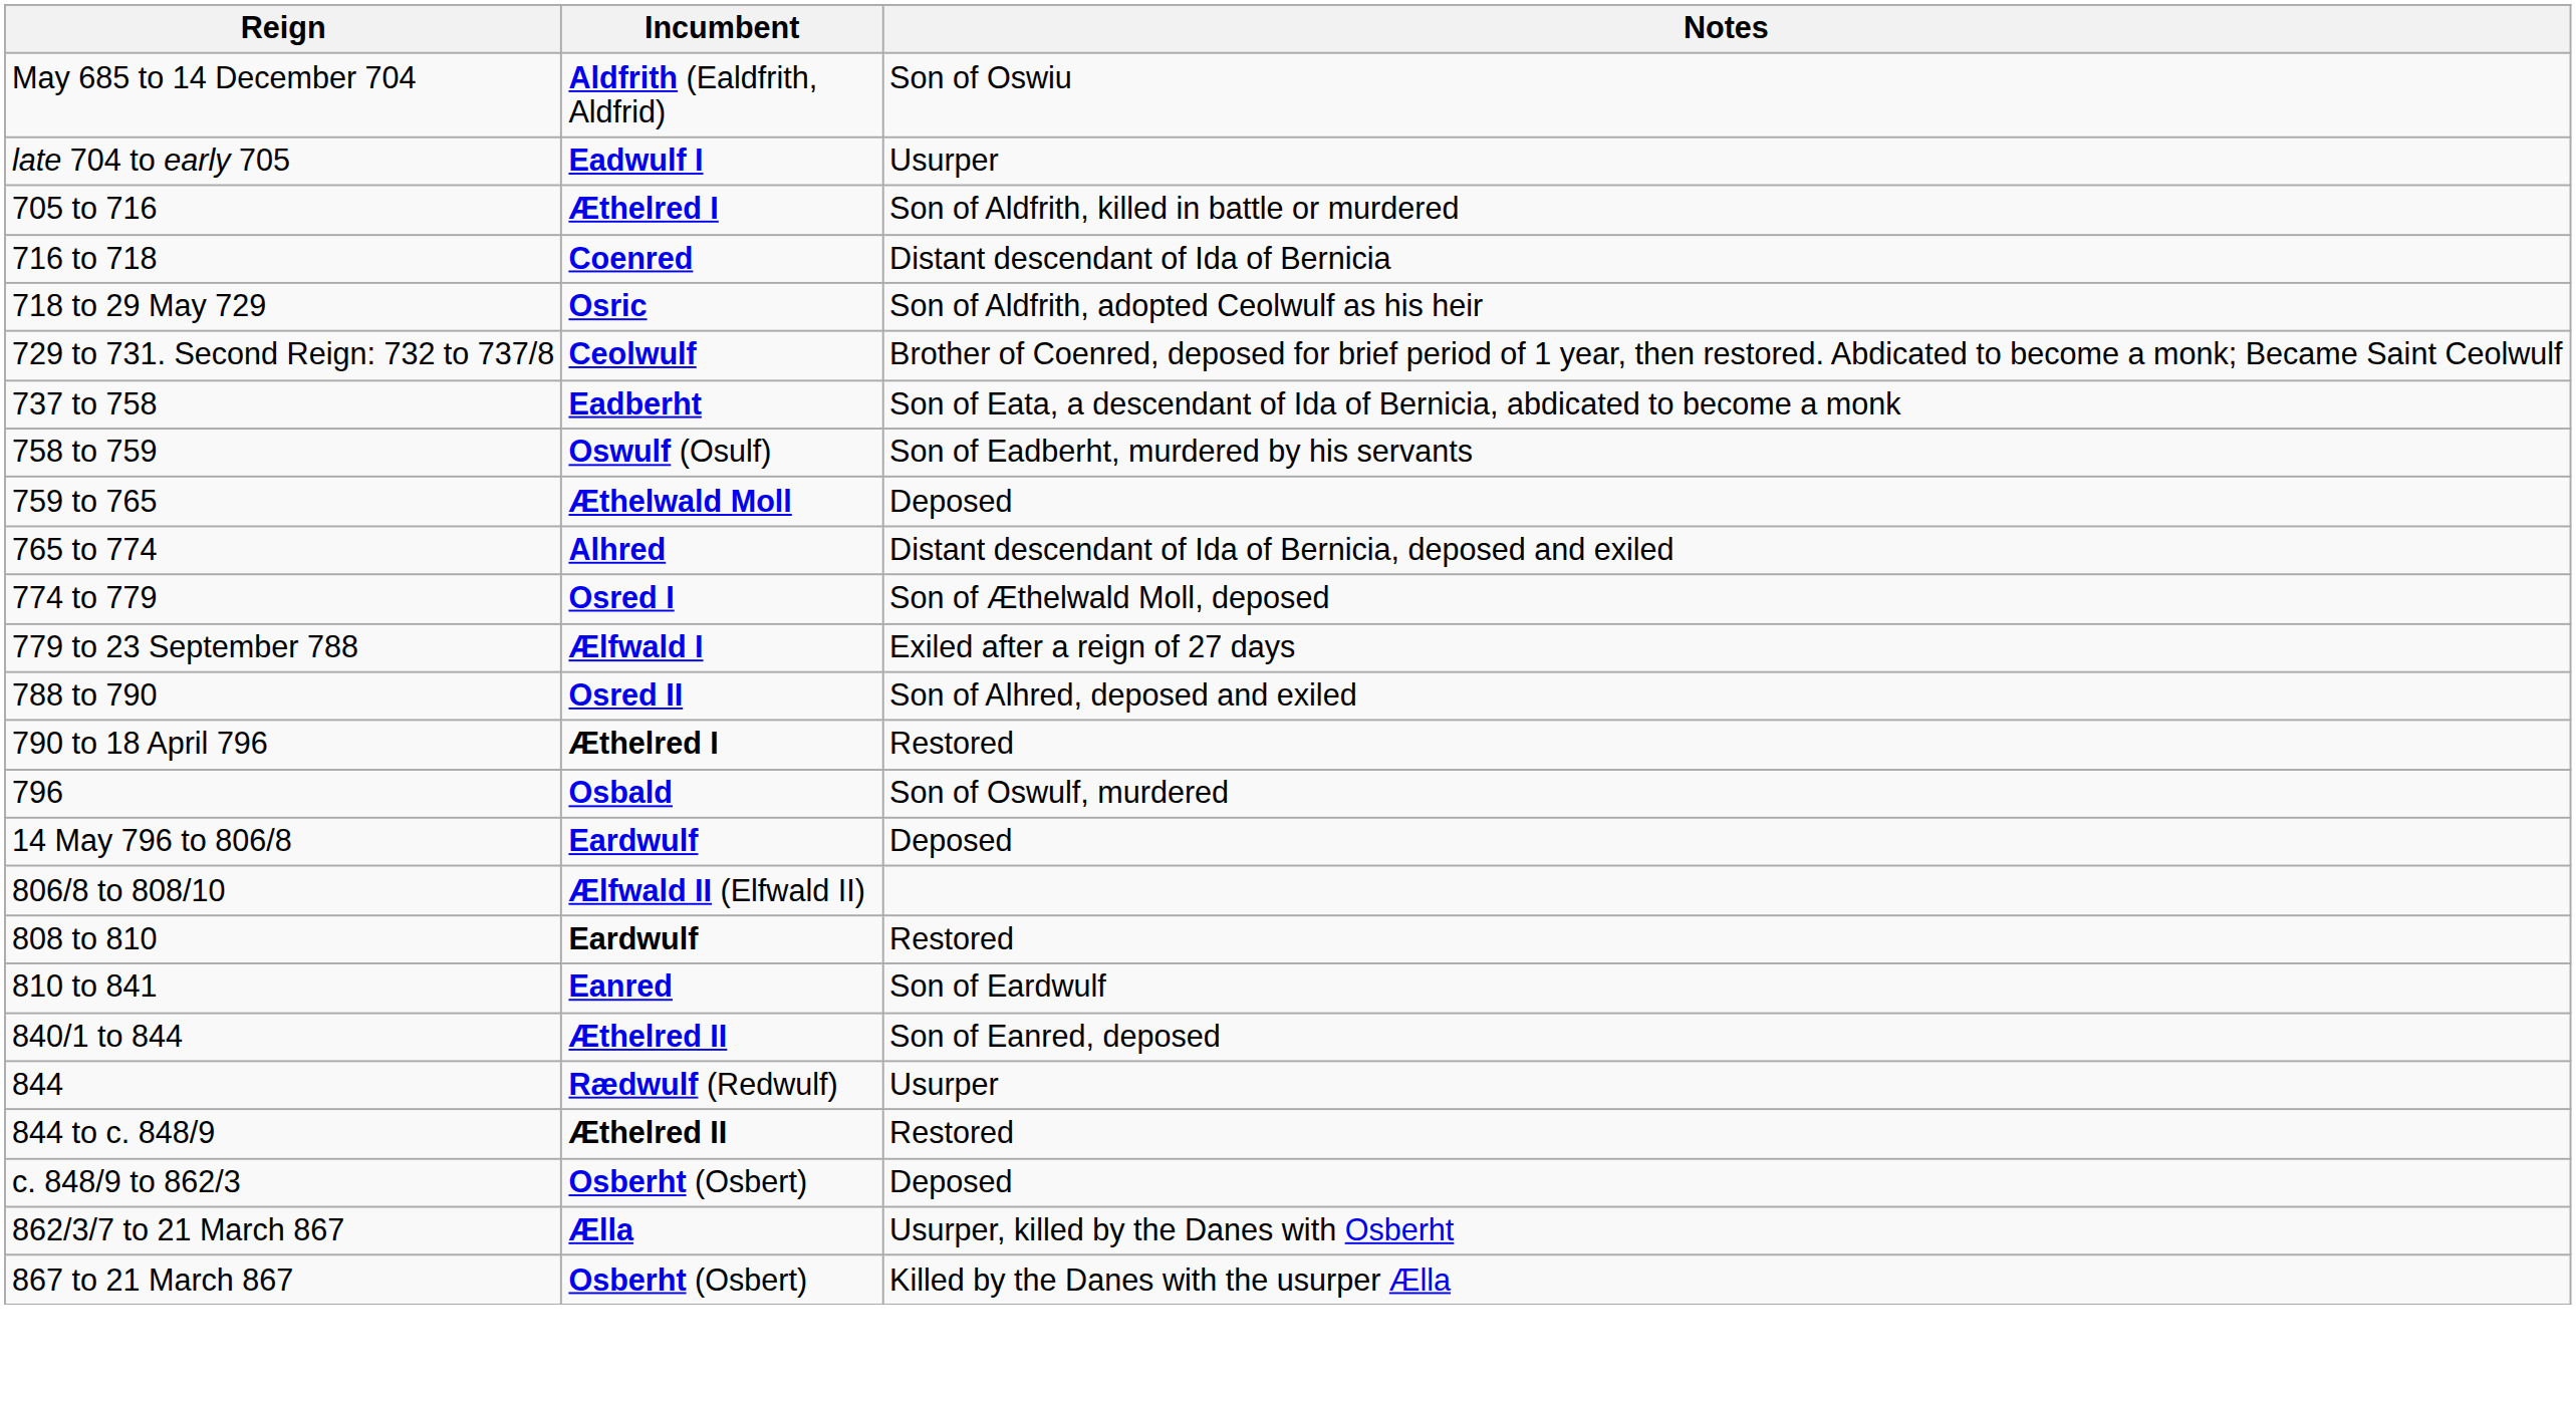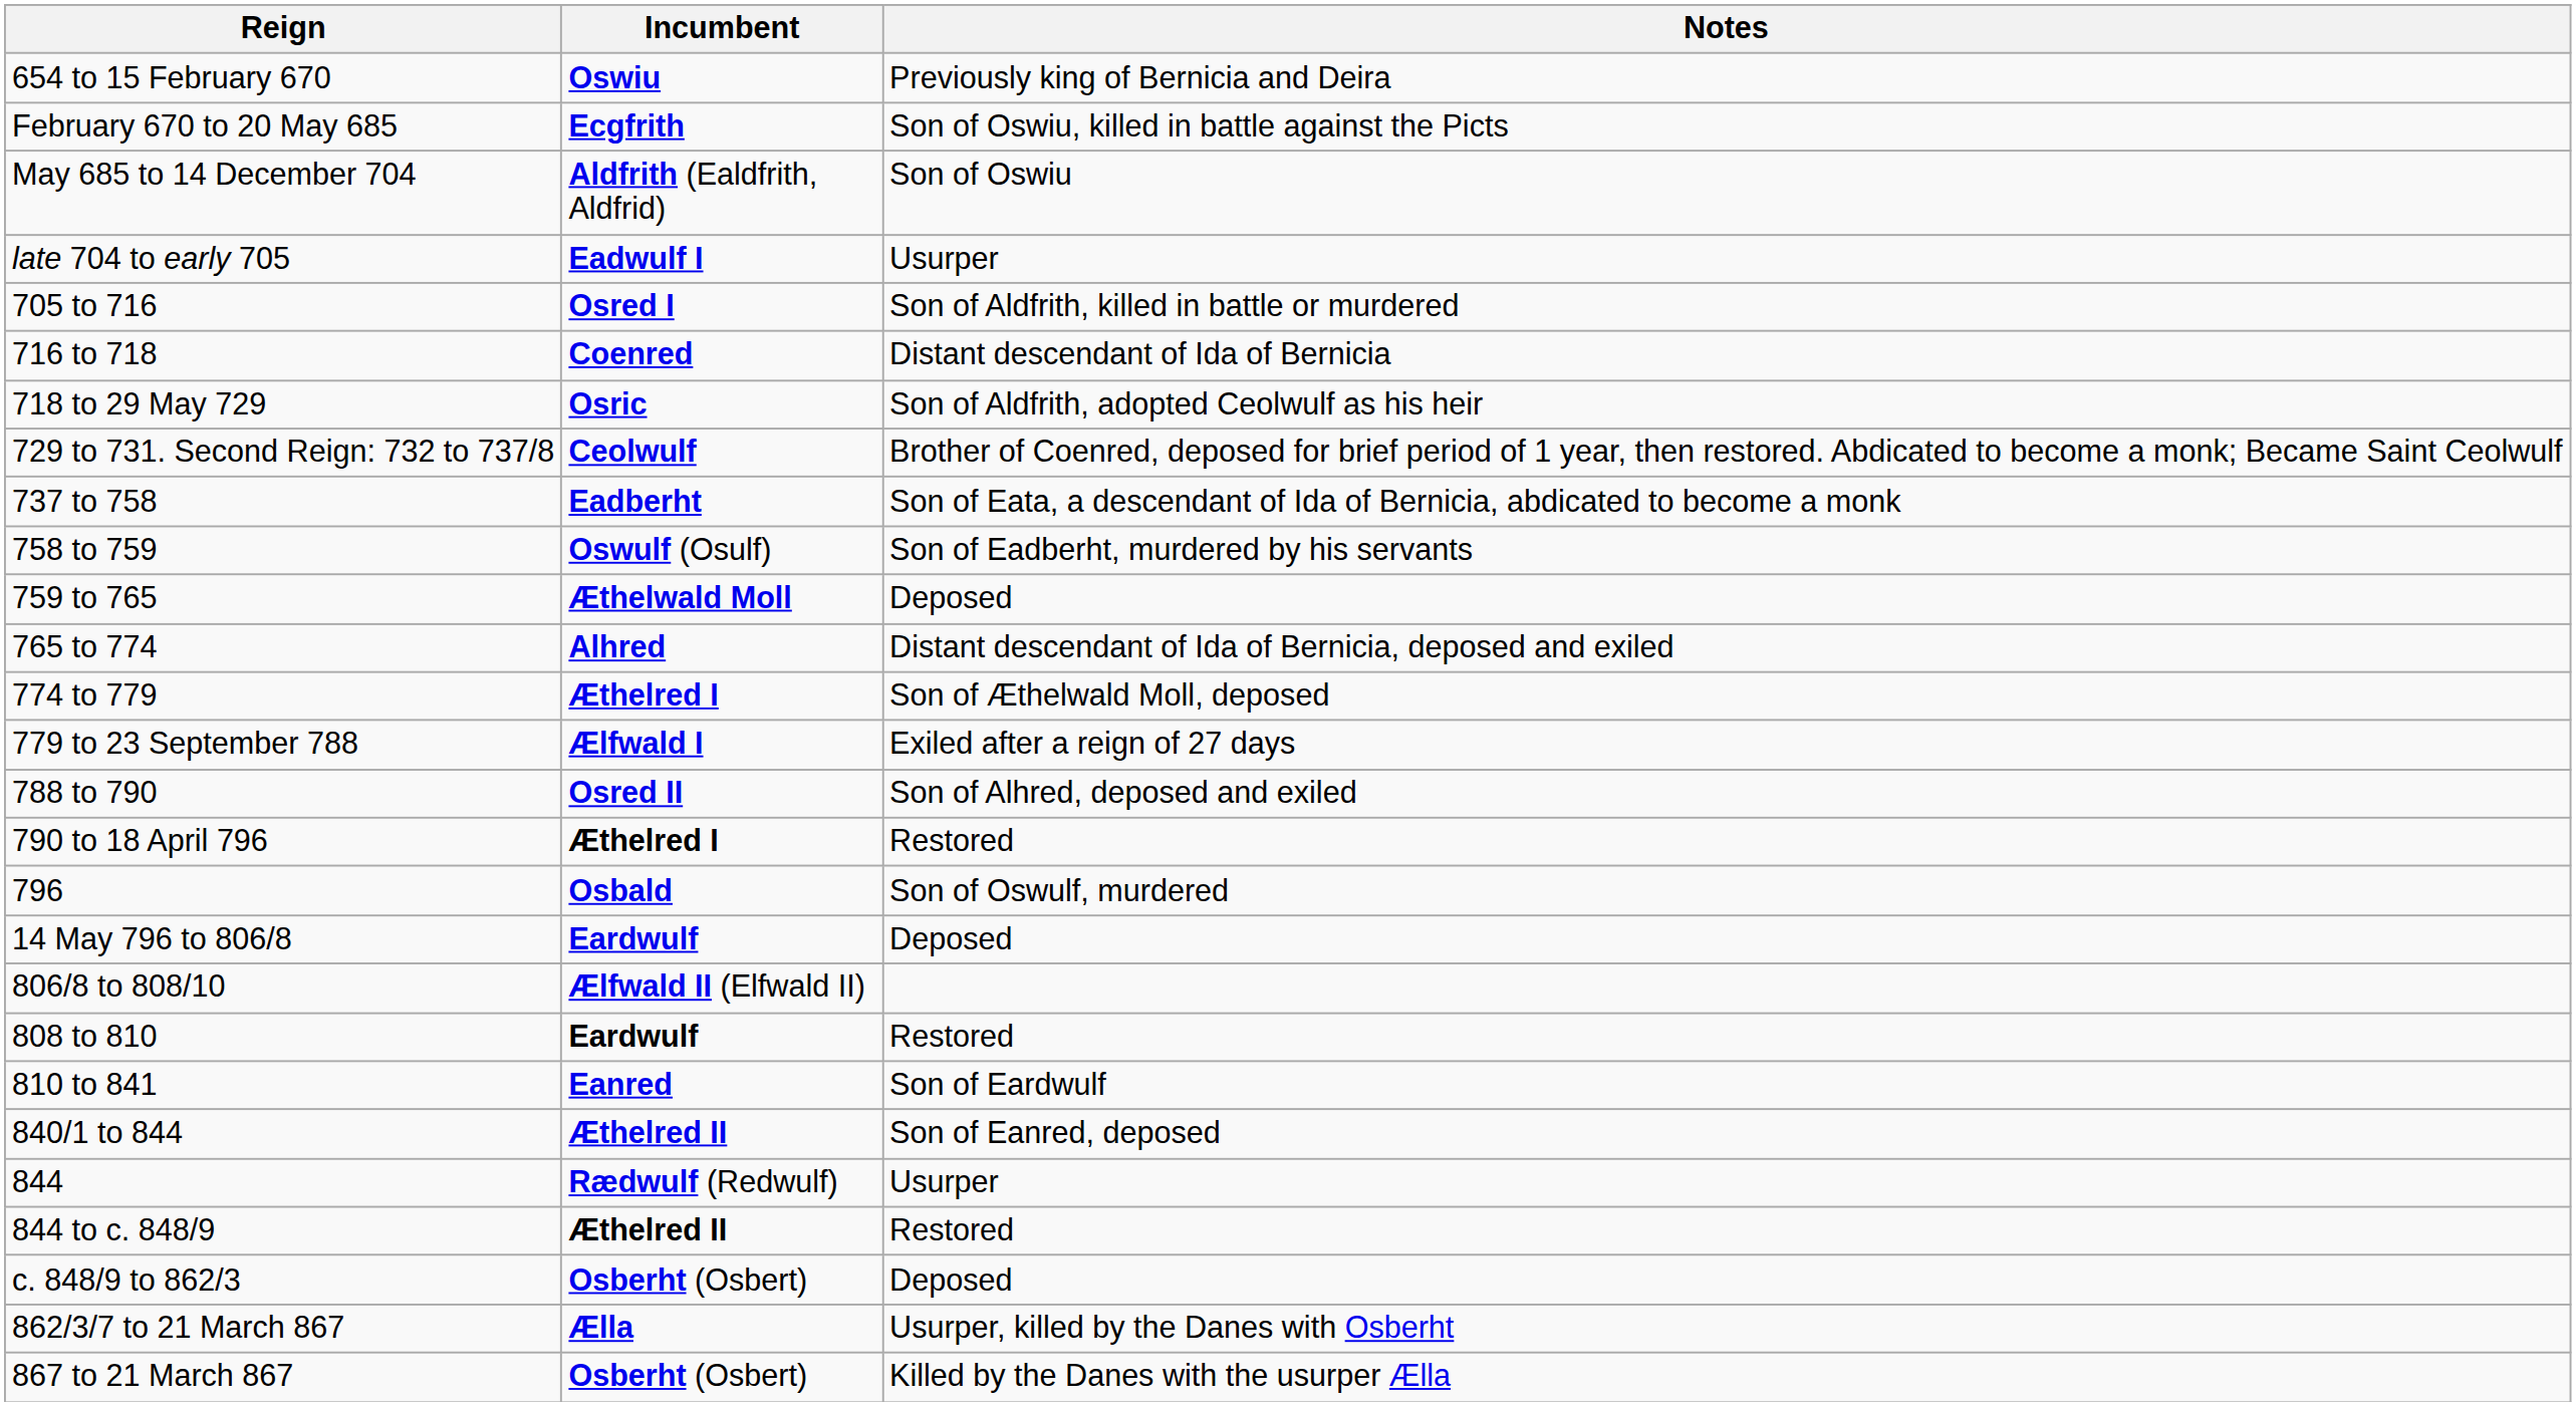+ row: 654 to 15 February 670 | Oswiu | Previously king of Bernicia and Deira
+ row: February 670 to 20 May 685 | Ecgfrith | Son of Oswiu, killed in battle against the Picts
705 to 716 | Incumbent: Æthelred I -> Osred I
774 to 779 | Incumbent: Osred I -> Æthelred I
